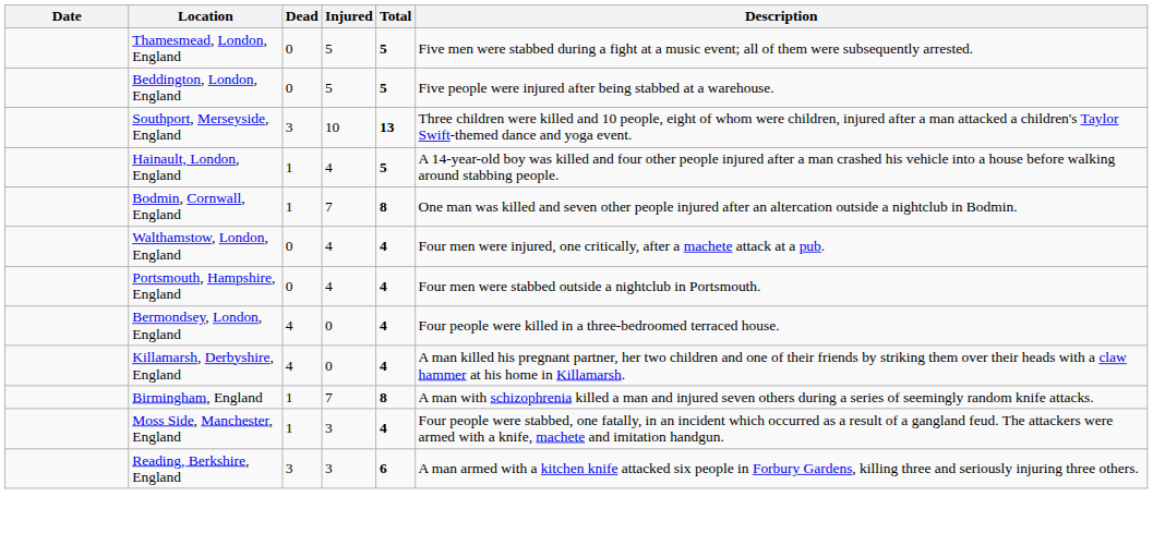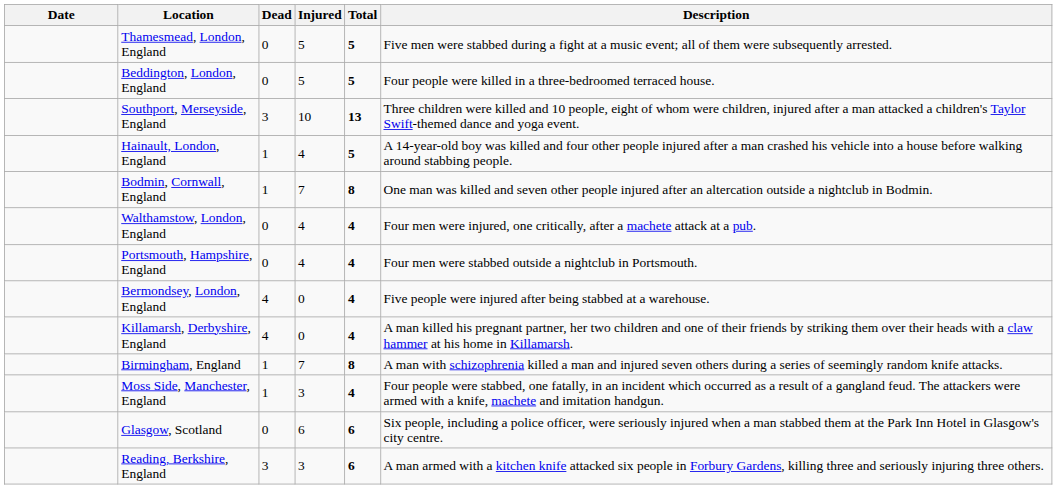Beddington, London, England | Description: Five people were injured after being stabbed at a warehouse. -> Four people were killed in a three-bedroomed terraced house.
Bermondsey, London, England | Description: Four people were killed in a three-bedroomed terraced house. -> Five people were injured after being stabbed at a warehouse.
+ row: Glasgow, Scotland | 0 | 6 | 6 | Six people, including a police officer, were seriously injured when a man stabbed them at the Park Inn Hotel in Glasgow's city centre.
